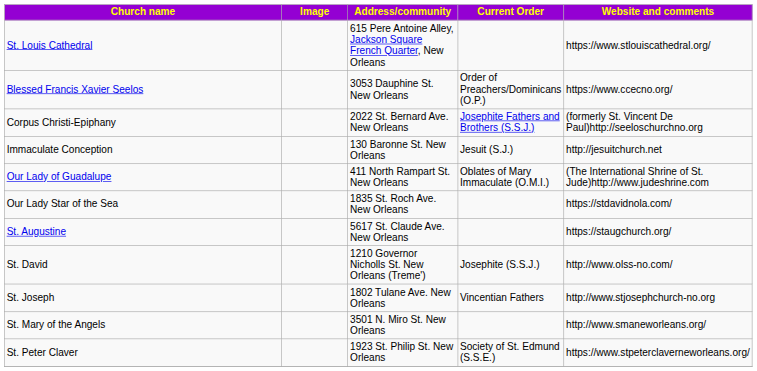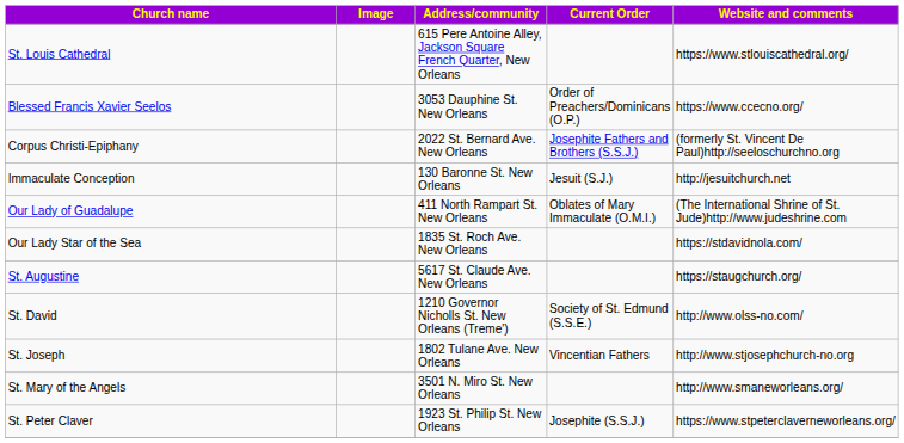St. David | Current Order: Josephite (S.S.J.) -> Society of St. Edmund (S.S.E.)
St. Peter Claver | Current Order: Society of St. Edmund (S.S.E.) -> Josephite (S.S.J.)
